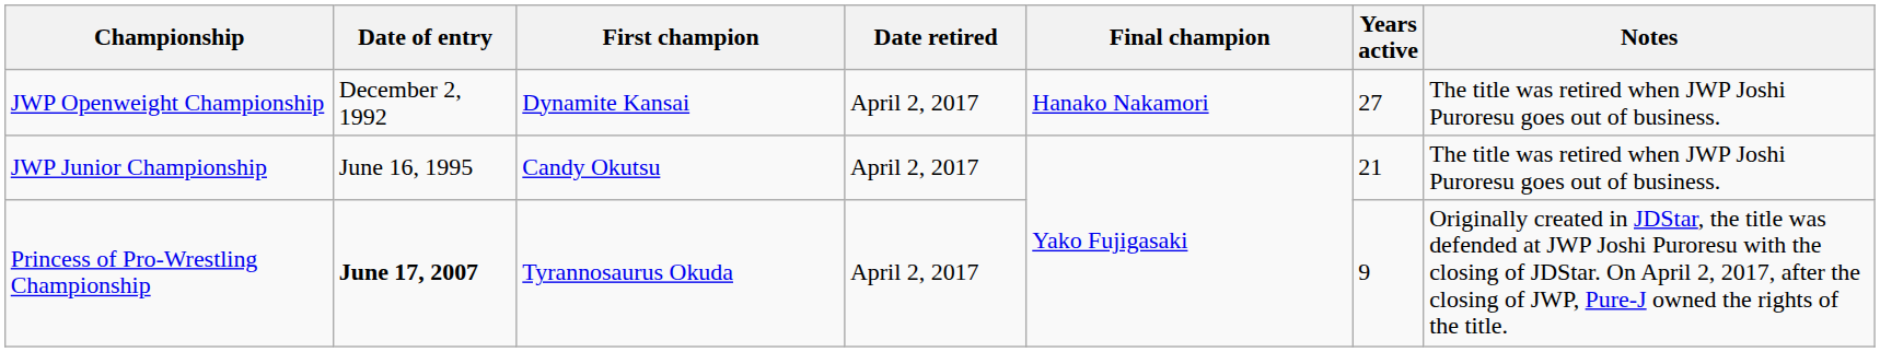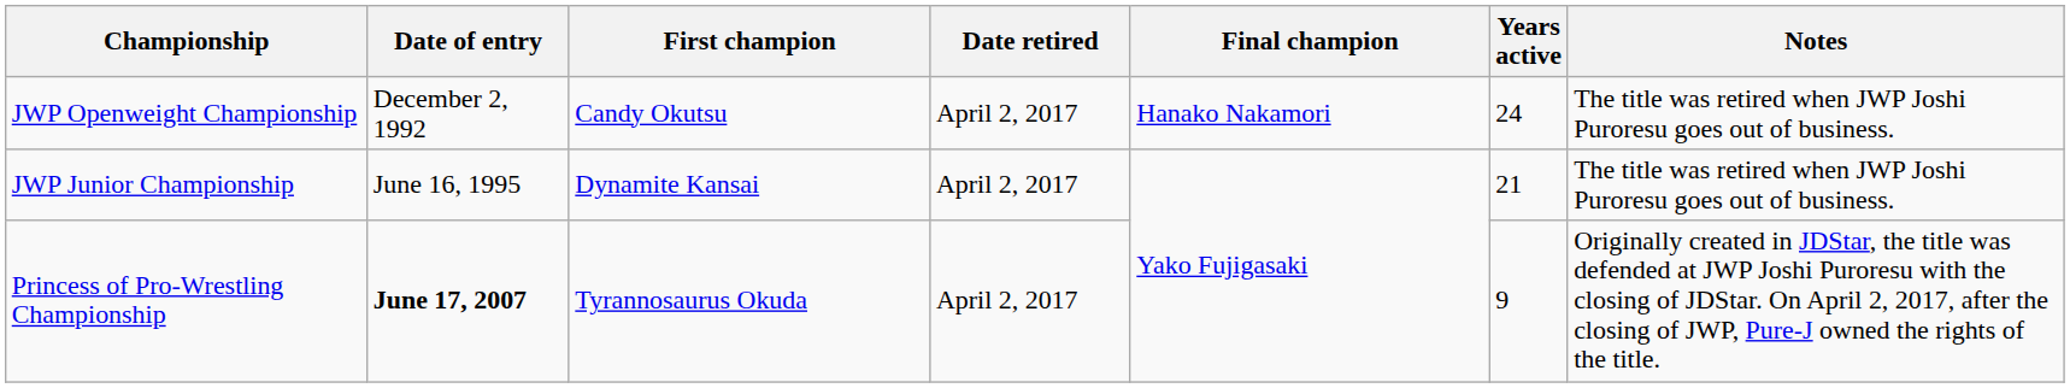JWP Openweight Championship | First champion: Dynamite Kansai -> Candy Okutsu
JWP Openweight Championship | Years active: 27 -> 24
JWP Junior Championship | First champion: Candy Okutsu -> Dynamite Kansai
